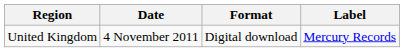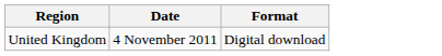- column: Label | Mercury Records
